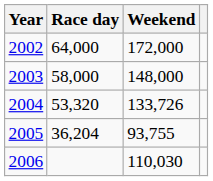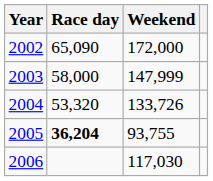2002 | Race day: 64,000 -> 65,090
2003 | Weekend: 148,000 -> 147,999
2005 | Race day: normal -> bold
2006 | Weekend: 110,030 -> 117,030
